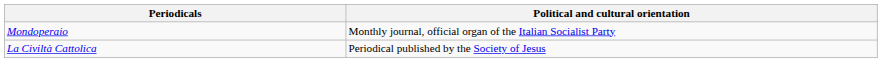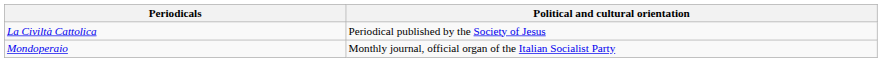rows swapped: La Civiltà Cattolica <-> Mondoperaio
